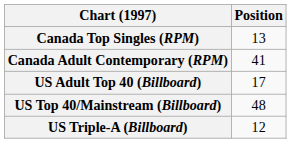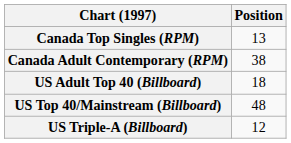Canada Adult Contemporary (RPM) | Position: 41 -> 38
US Adult Top 40 (Billboard) | Position: 17 -> 18
